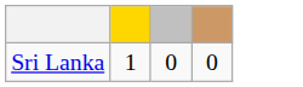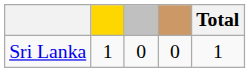+ column: Total | 1
